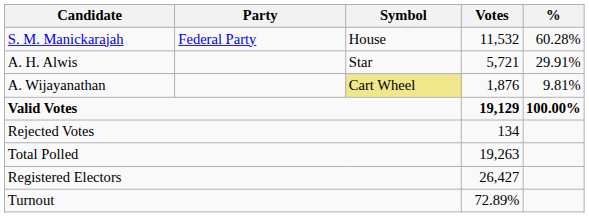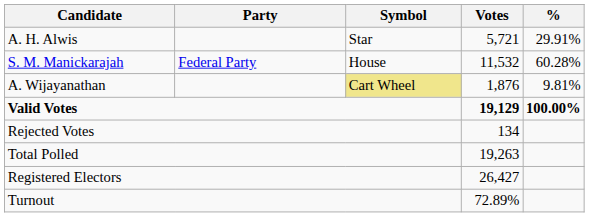rows swapped: S. M. Manickarajah <-> A. H. Alwis
